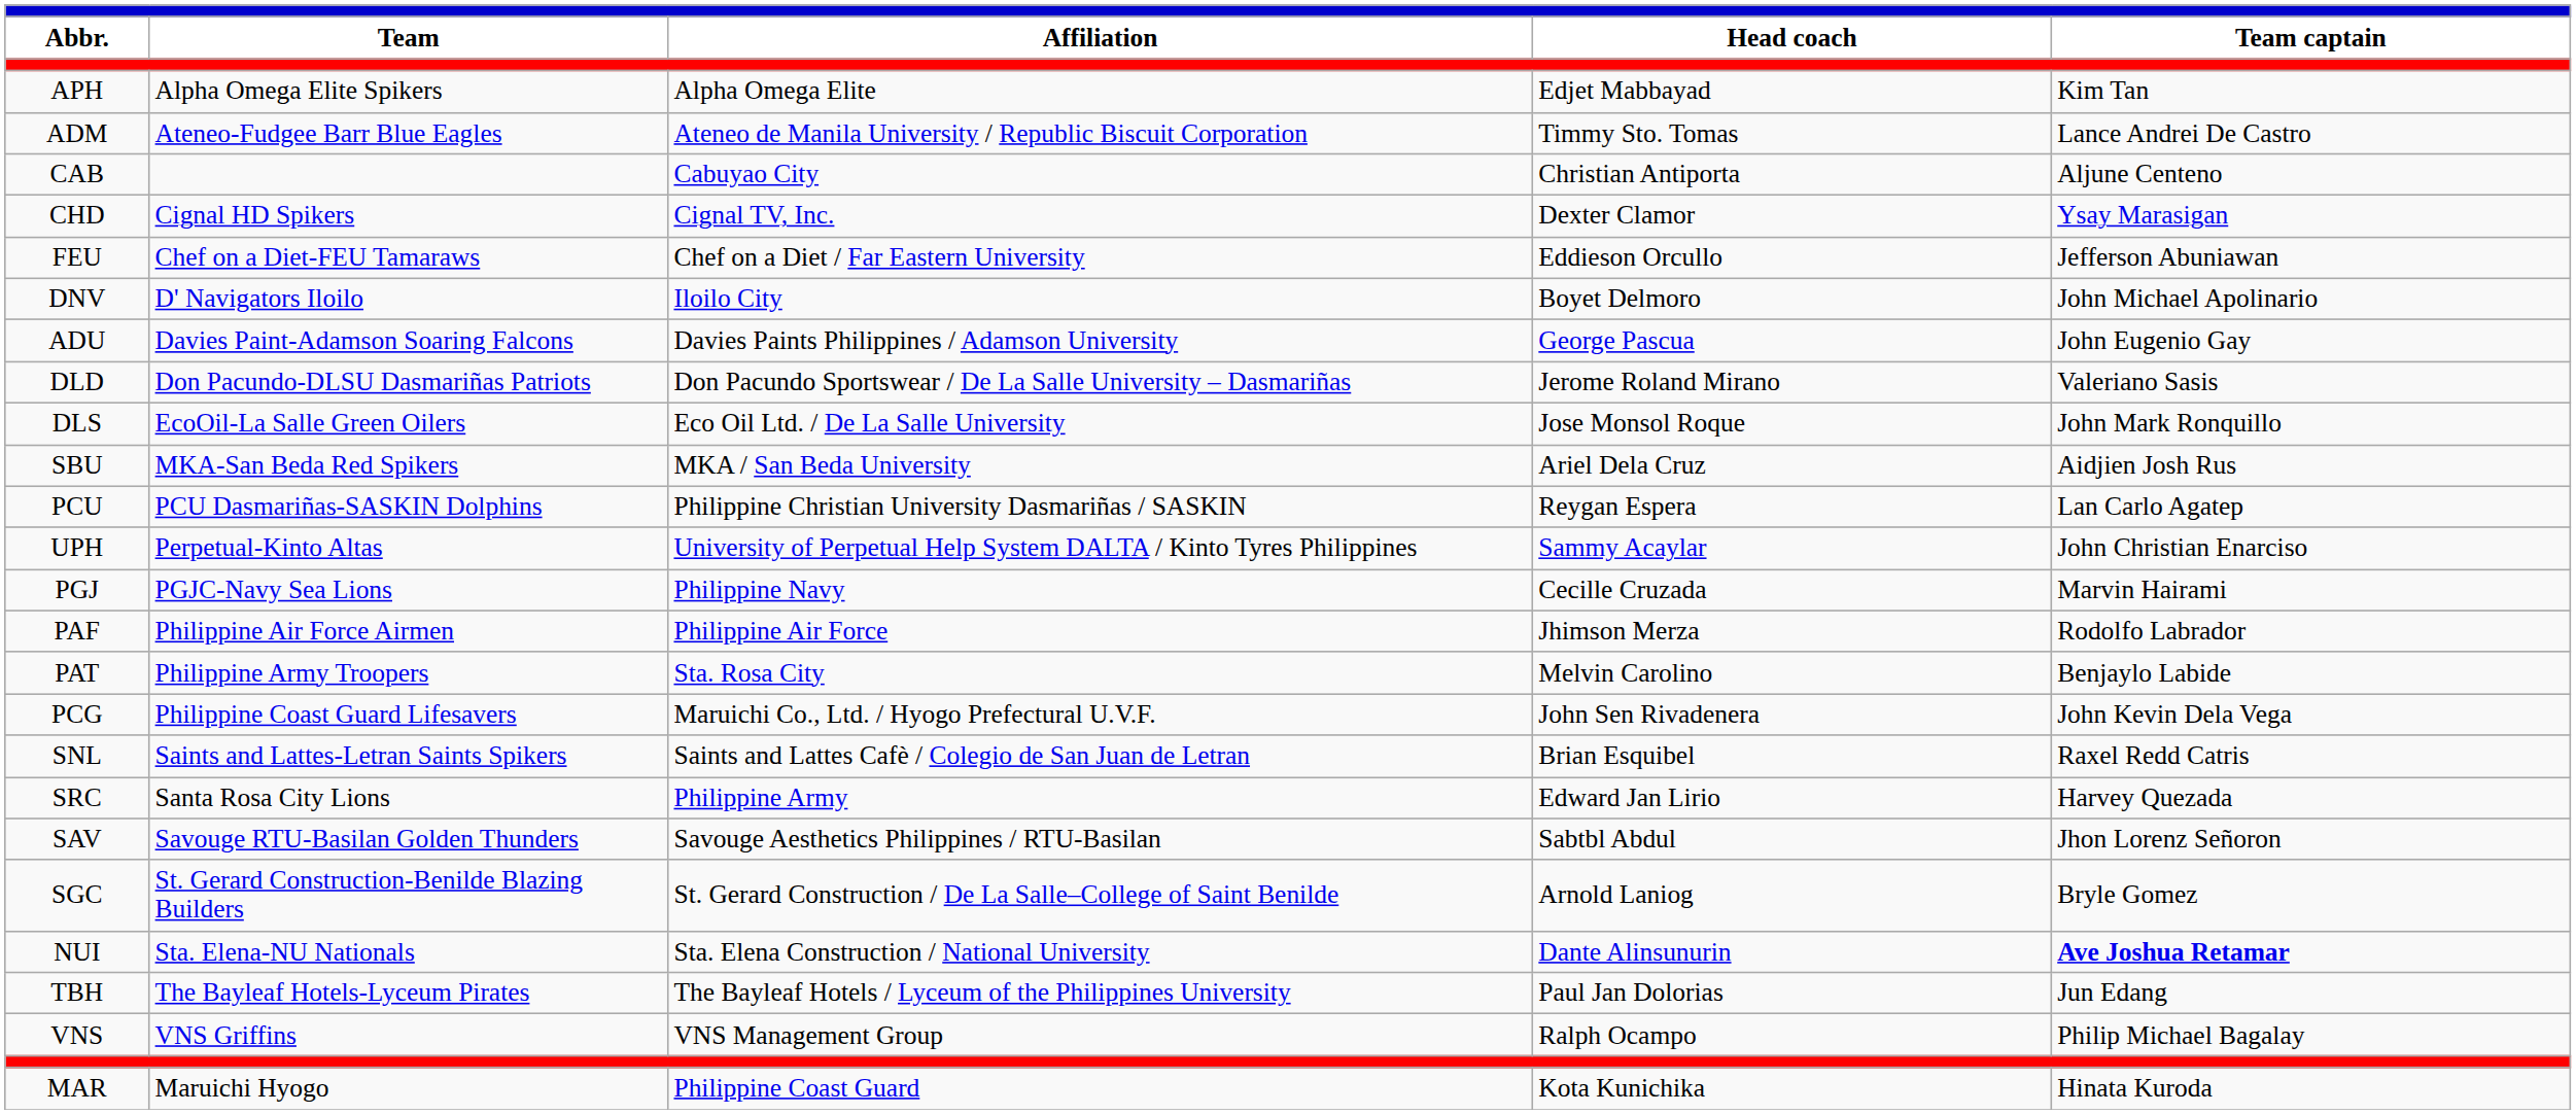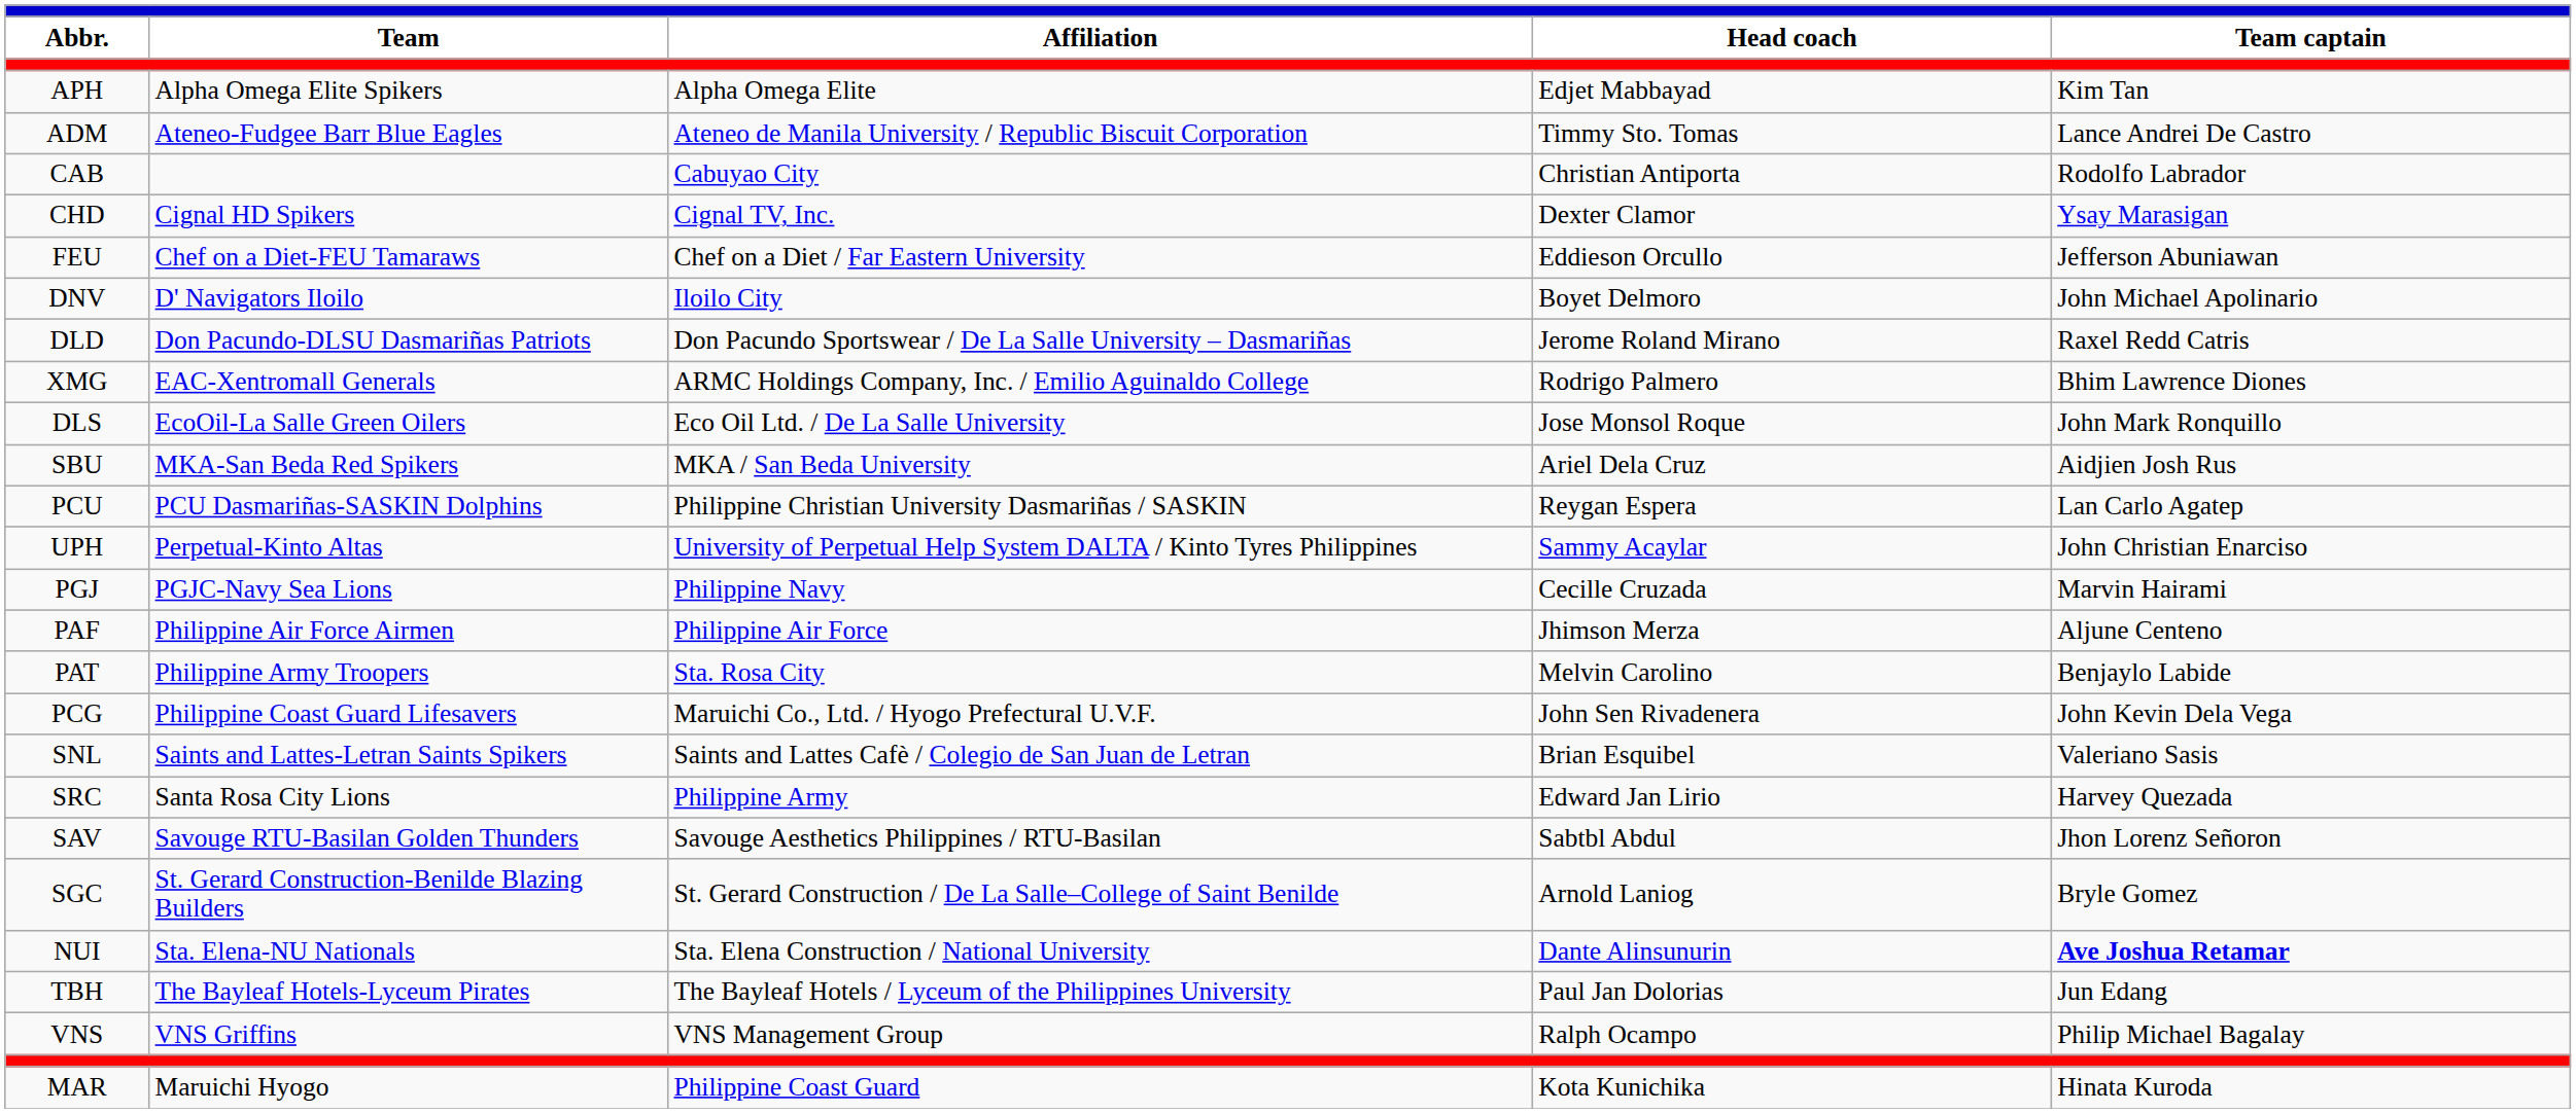CAB | Team captain: Aljune Centeno -> Rodolfo Labrador
- row: ADU | Davies Paint-Adamson Soaring Falcons | Davies Paints Philippines / Adamson University | George Pascua | John Eugenio Gay
DLD | Team captain: Valeriano Sasis -> Raxel Redd Catris
+ row: XMG | EAC-Xentromall Generals | ARMC Holdings Company, Inc. / Emilio Aguinaldo College | Rodrigo Palmero | Bhim Lawrence Diones
PAF | Team captain: Rodolfo Labrador -> Aljune Centeno
SNL | Team captain: Raxel Redd Catris -> Valeriano Sasis
